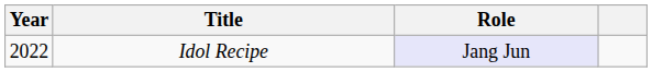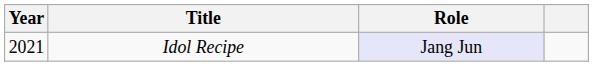Idol Recipe | Year: 2022 -> 2021
